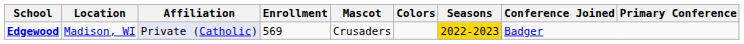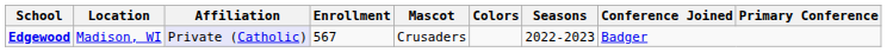Edgewood | Enrollment: 569 -> 567
Edgewood | Seasons: gold background -> no background
